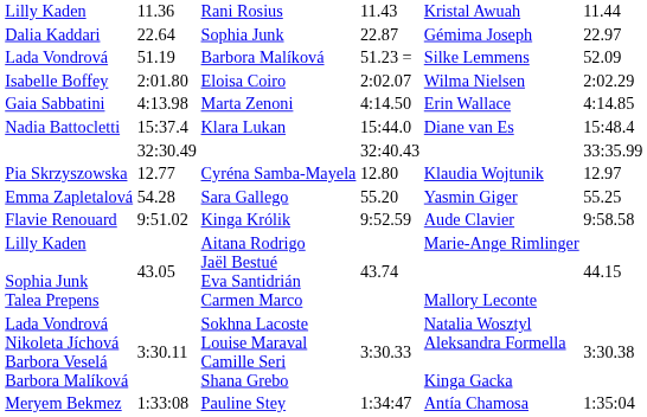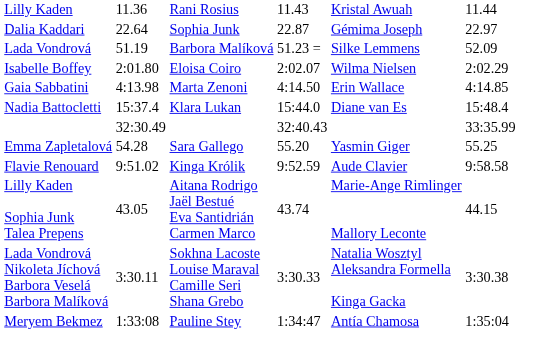- row: Pia Skrzyszowska | 12.77 | Cyréna Samba-Mayela | 12.80 | Klaudia Wojtunik | 12.97
